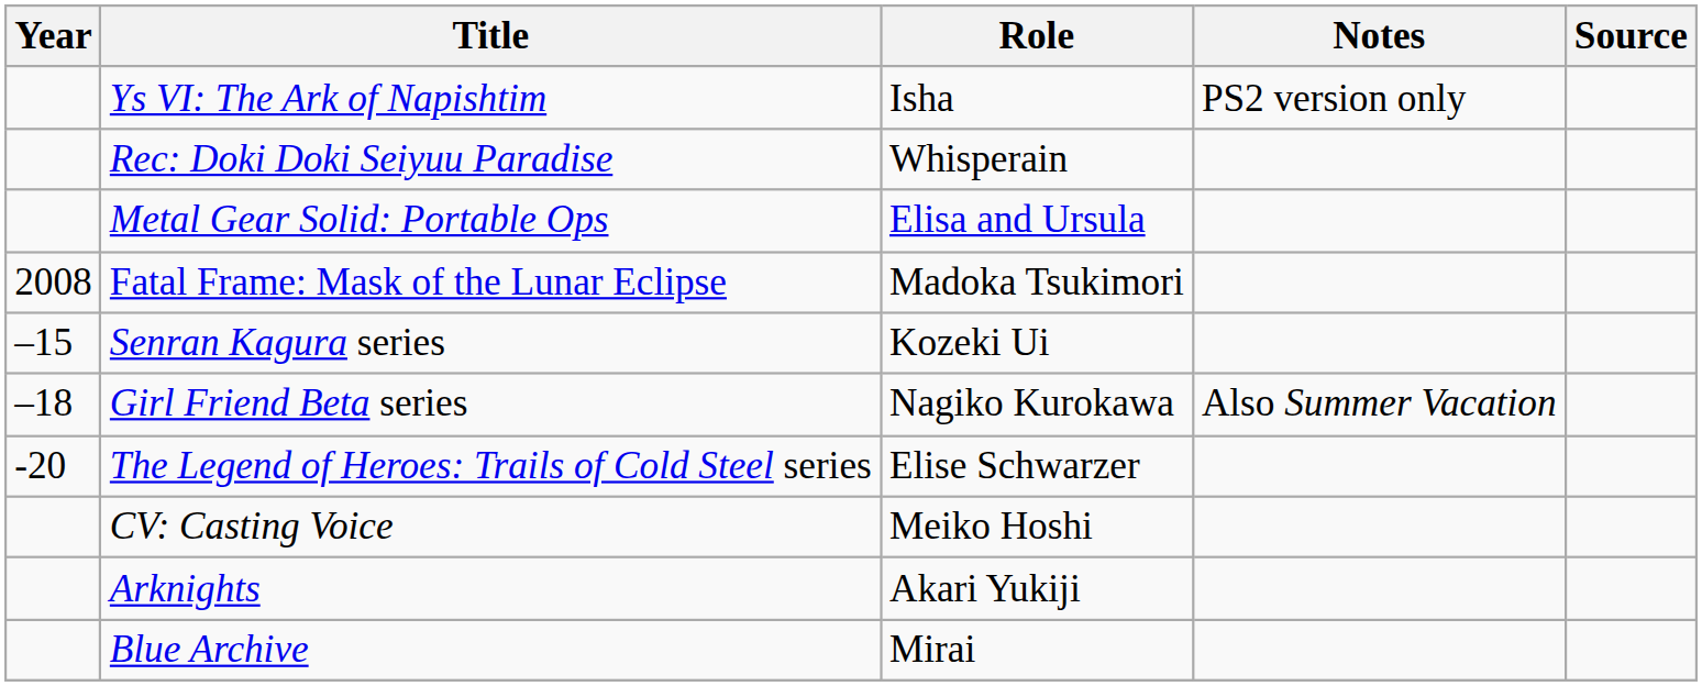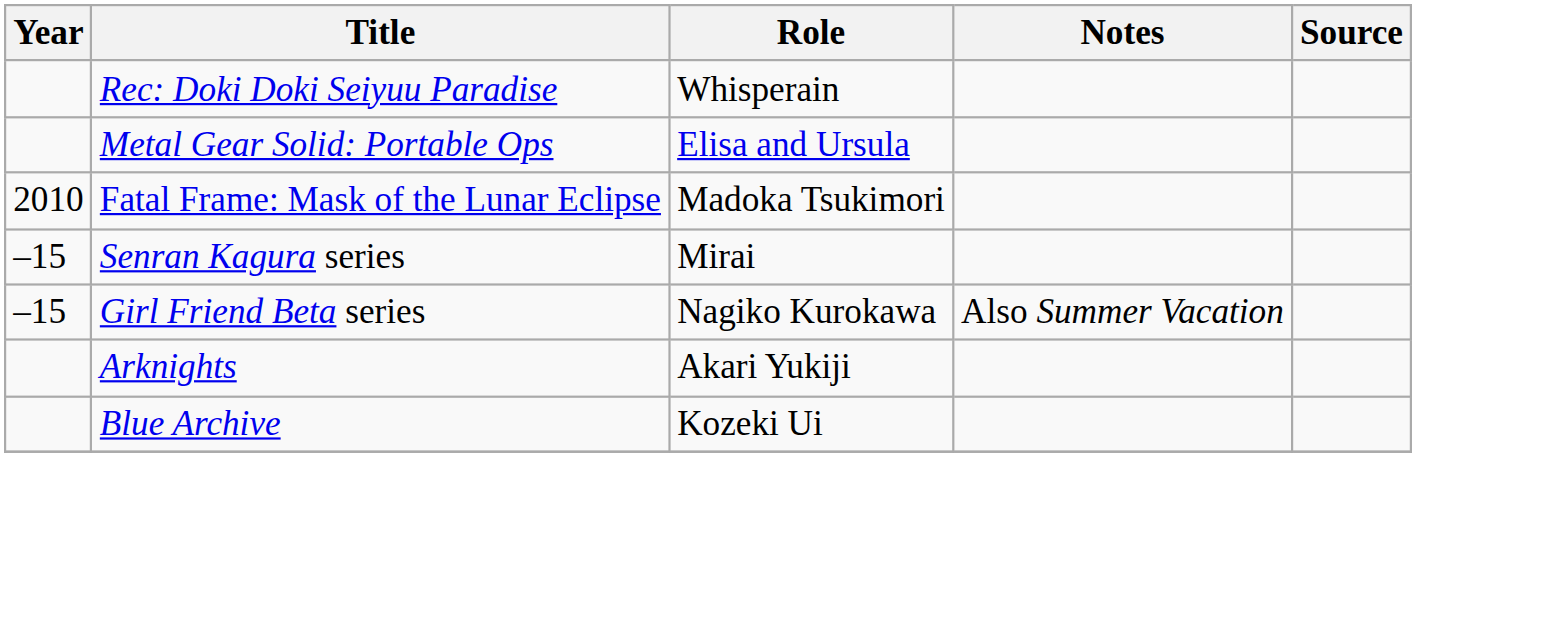- row: Ys VI: The Ark of Napishtim | Isha | PS2 version only
Fatal Frame: Mask of the Lunar Eclipse | Year: 2008 -> 2010
Senran Kagura series | Role: Kozeki Ui -> Mirai
Girl Friend Beta series | Year: –18 -> –15
- row: -20 | The Legend of Heroes: Trails of Cold Steel series | Elise Schwarzer
- row: CV: Casting Voice | Meiko Hoshi
Blue Archive | Role: Mirai -> Kozeki Ui
